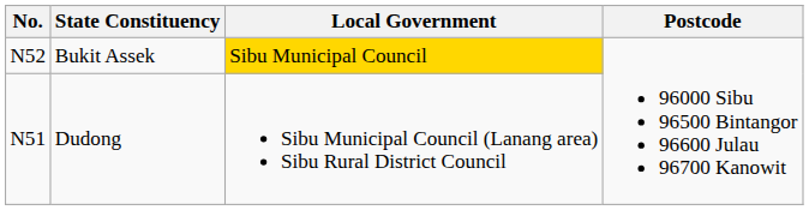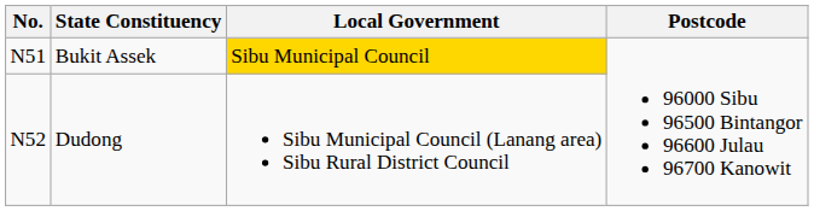Bukit Assek | No.: N52 -> N51
Dudong | No.: N51 -> N52
